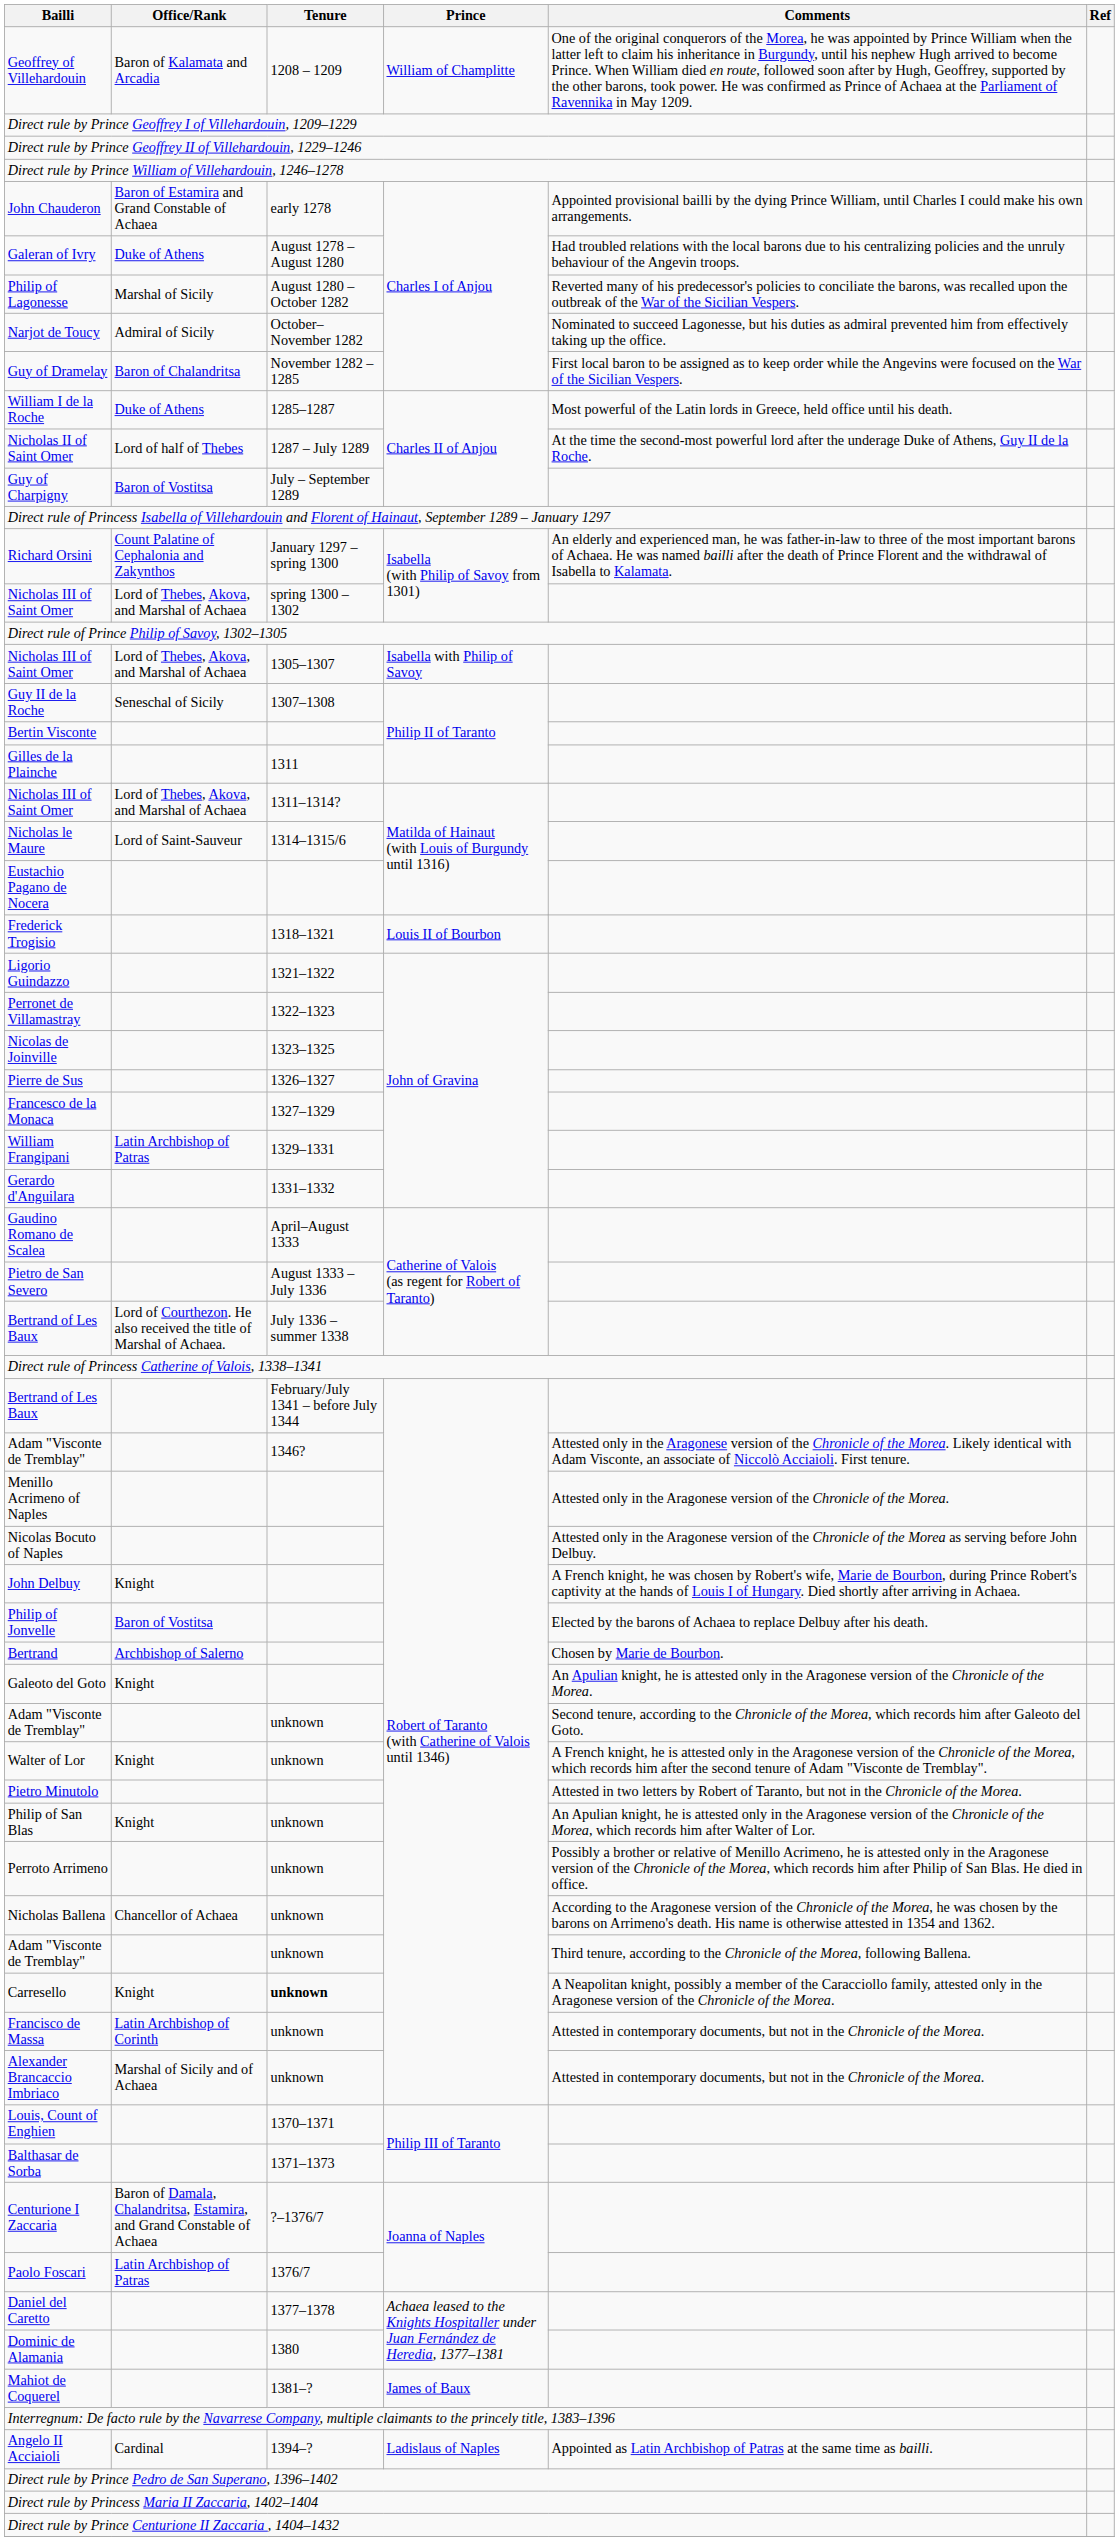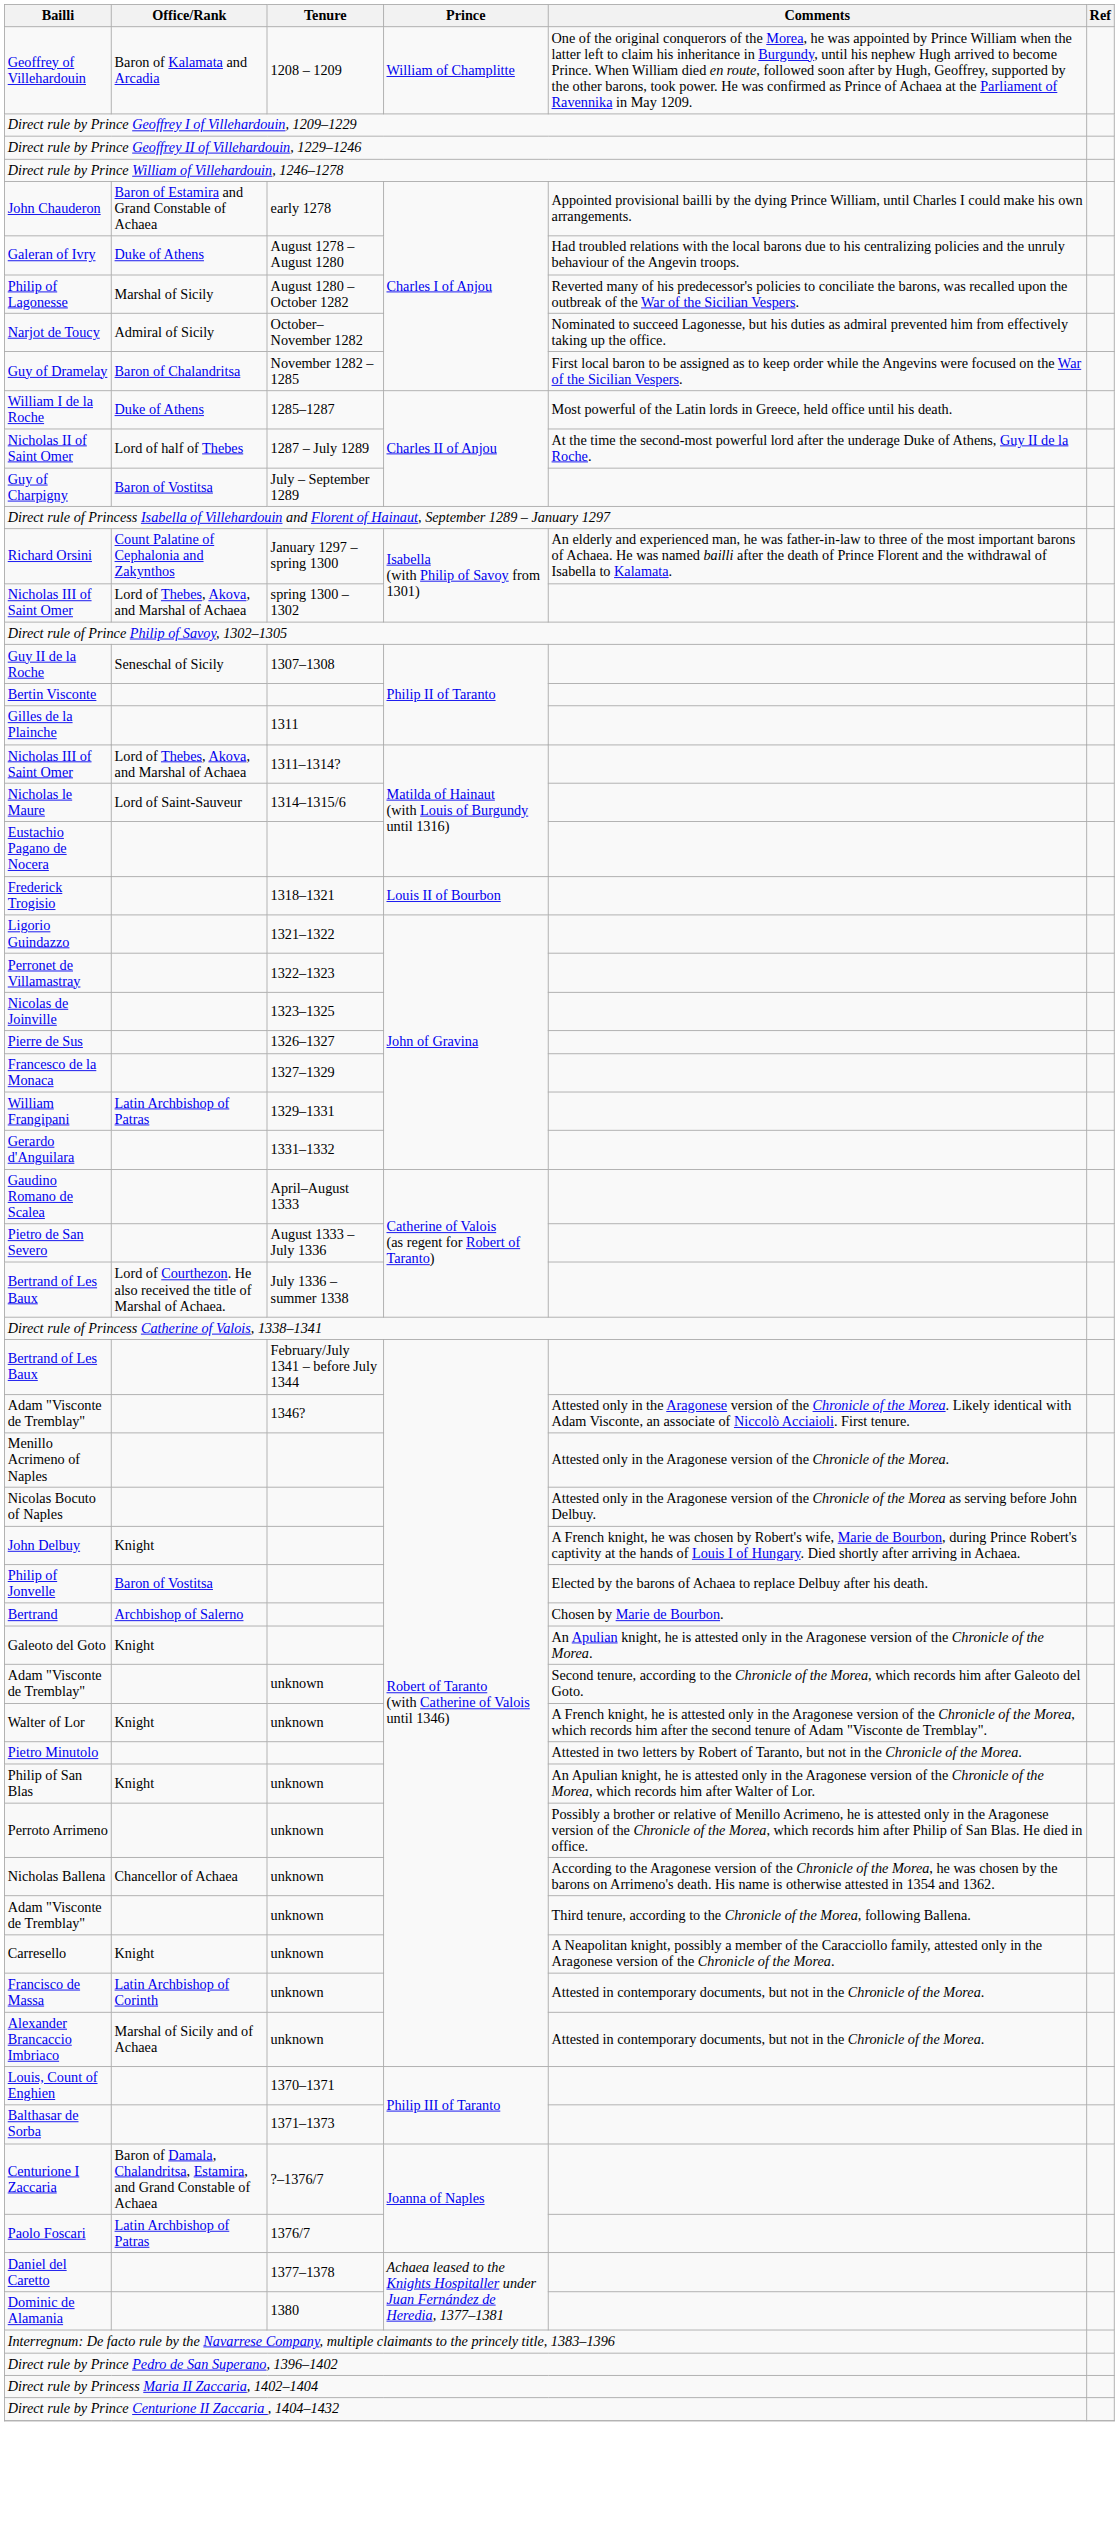- row: Nicholas III of Saint Omer | Lord of Thebes, Akova, and Marshal of Achaea | 1305–1307 | Isabella with Philip of Savoy
Carresello | Tenure: bold -> normal
- row: Mahiot de Coquerel | 1381–? | James of Baux
- row: Angelo II Acciaioli | Cardinal | 1394–? | Ladislaus of Naples | Appointed as Latin Archbishop of Patras at the same time as bailli.
